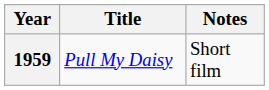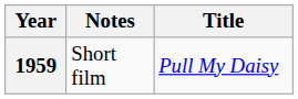columns swapped: Title <-> Notes
